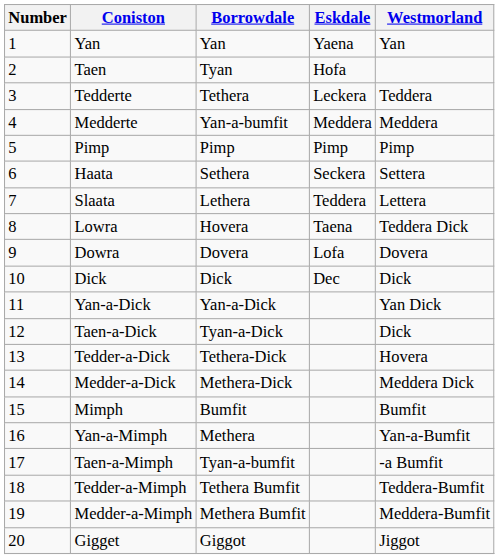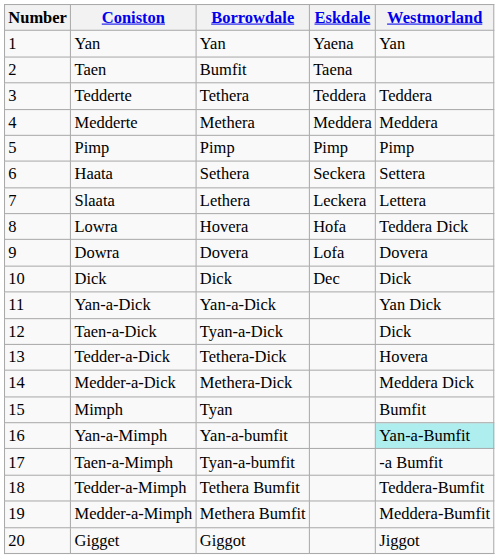Taen | Borrowdale: Tyan -> Bumfit
Taen | Eskdale: Hofa -> Taena
Tedderte | Eskdale: Leckera -> Teddera
Medderte | Borrowdale: Yan-a-bumfit -> Methera
Slaata | Eskdale: Teddera -> Leckera
Lowra | Eskdale: Taena -> Hofa
Mimph | Borrowdale: Bumfit -> Tyan
Yan-a-Mimph | Borrowdale: Methera -> Yan-a-bumfit
Yan-a-Mimph | Westmorland: no background -> paleturquoise background
